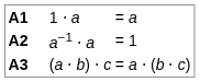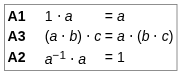rows swapped: a−1 ⋅ a <-> (a ⋅ b) ⋅ c
